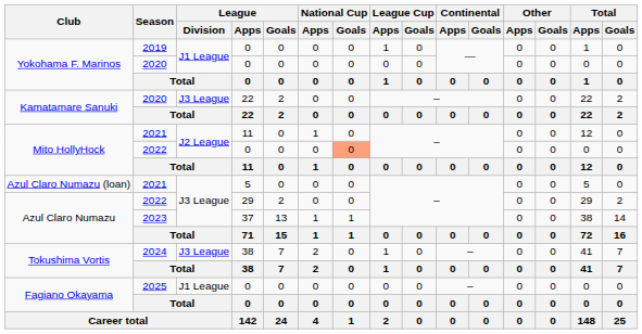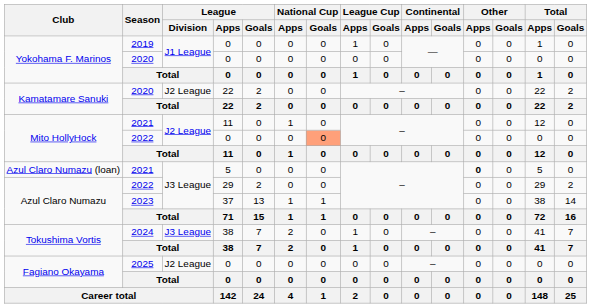Kamatamare Sanuki / 2020 | League / Division: J3 League -> J2 League
Azul Claro Numazu (loan) | Other / Apps: normal -> bold
Fagiano Okayama / 2025 | League / Division: J1 League -> J2 League
